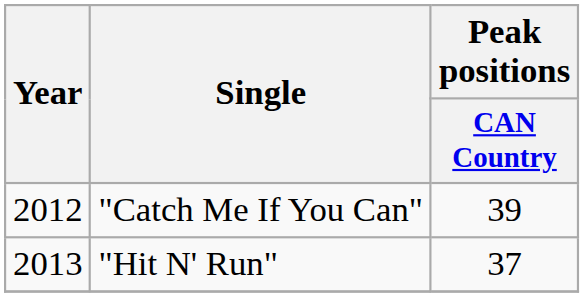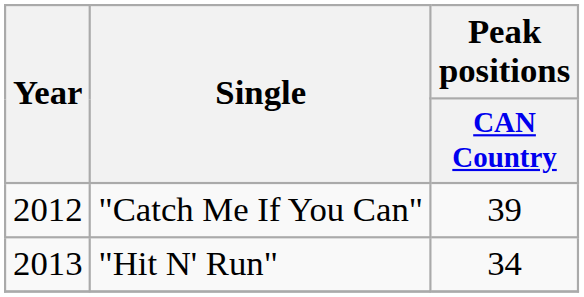"Hit N' Run" | Peak positions / CAN Country: 37 -> 34
